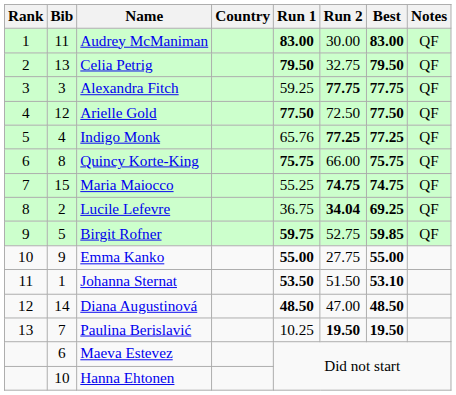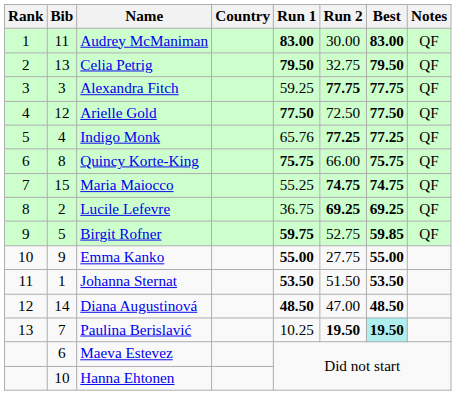Lucile Lefevre | Run 2: 34.04 -> 69.25
Johanna Sternat | Best: 53.10 -> 53.50
Paulina Berislavić | Best: no background -> paleturquoise background
